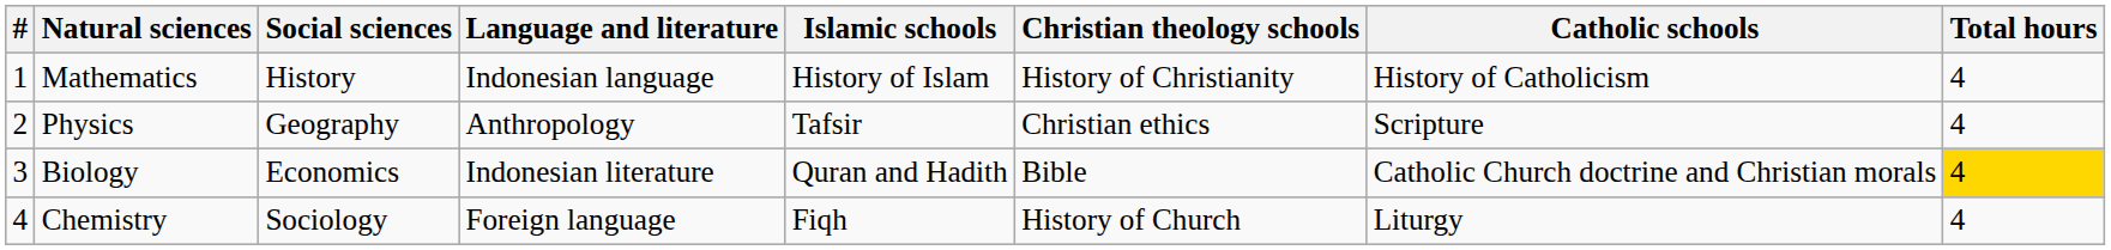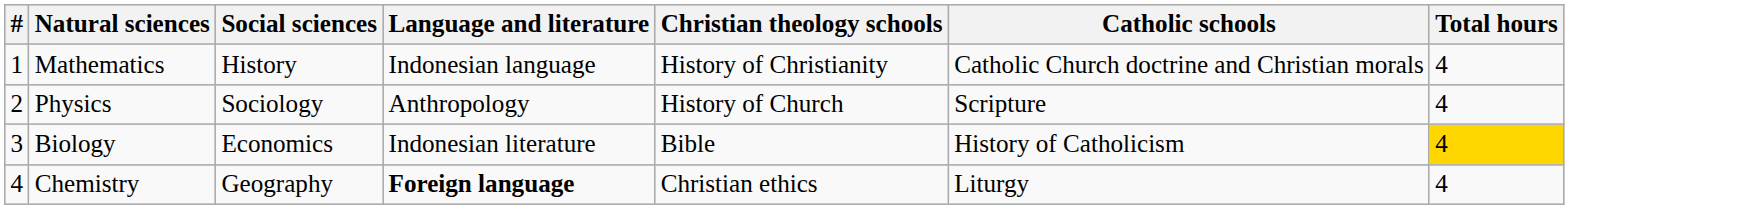- column: Islamic schools | History of Islam | Tafsir | Quran and Hadith | Fiqh
Mathematics | Catholic schools: History of Catholicism -> Catholic Church doctrine and Christian morals
Physics | Social sciences: Geography -> Sociology
Physics | Christian theology schools: Christian ethics -> History of Church
Biology | Catholic schools: Catholic Church doctrine and Christian morals -> History of Catholicism
Chemistry | Social sciences: Sociology -> Geography
Chemistry | Language and literature: normal -> bold
Chemistry | Christian theology schools: History of Church -> Christian ethics
